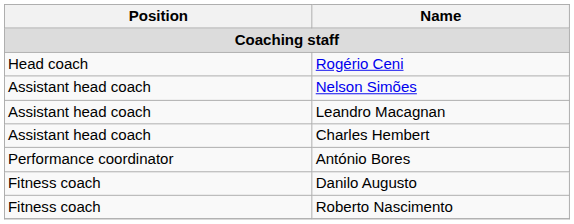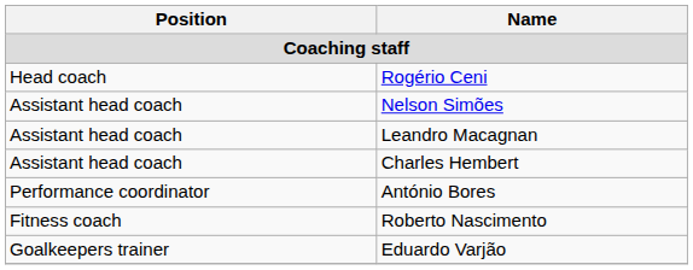- row: Fitness coach | Danilo Augusto
+ row: Goalkeepers trainer | Eduardo Varjão
